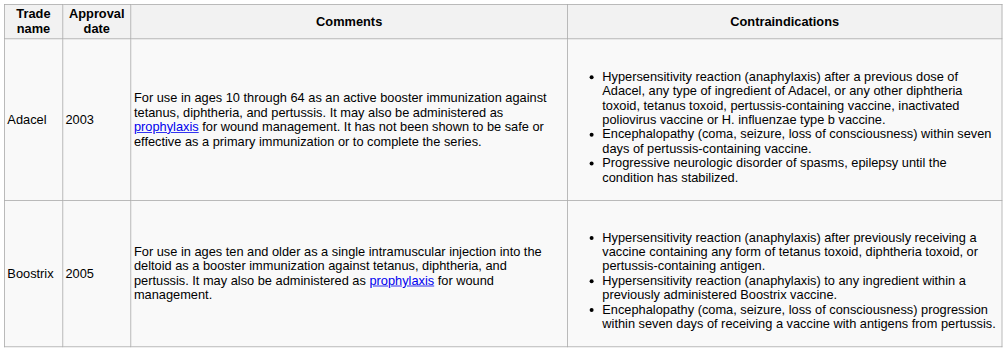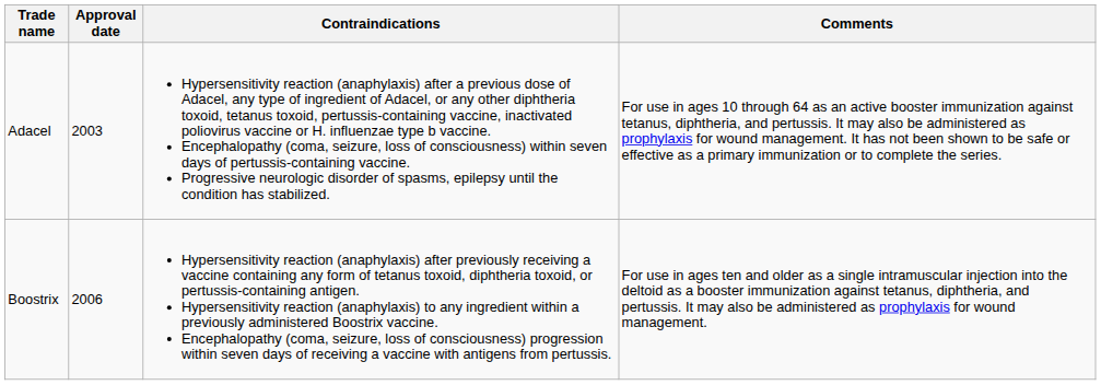columns swapped: Comments <-> Contraindications
Boostrix | Approval date: 2005 -> 2006
